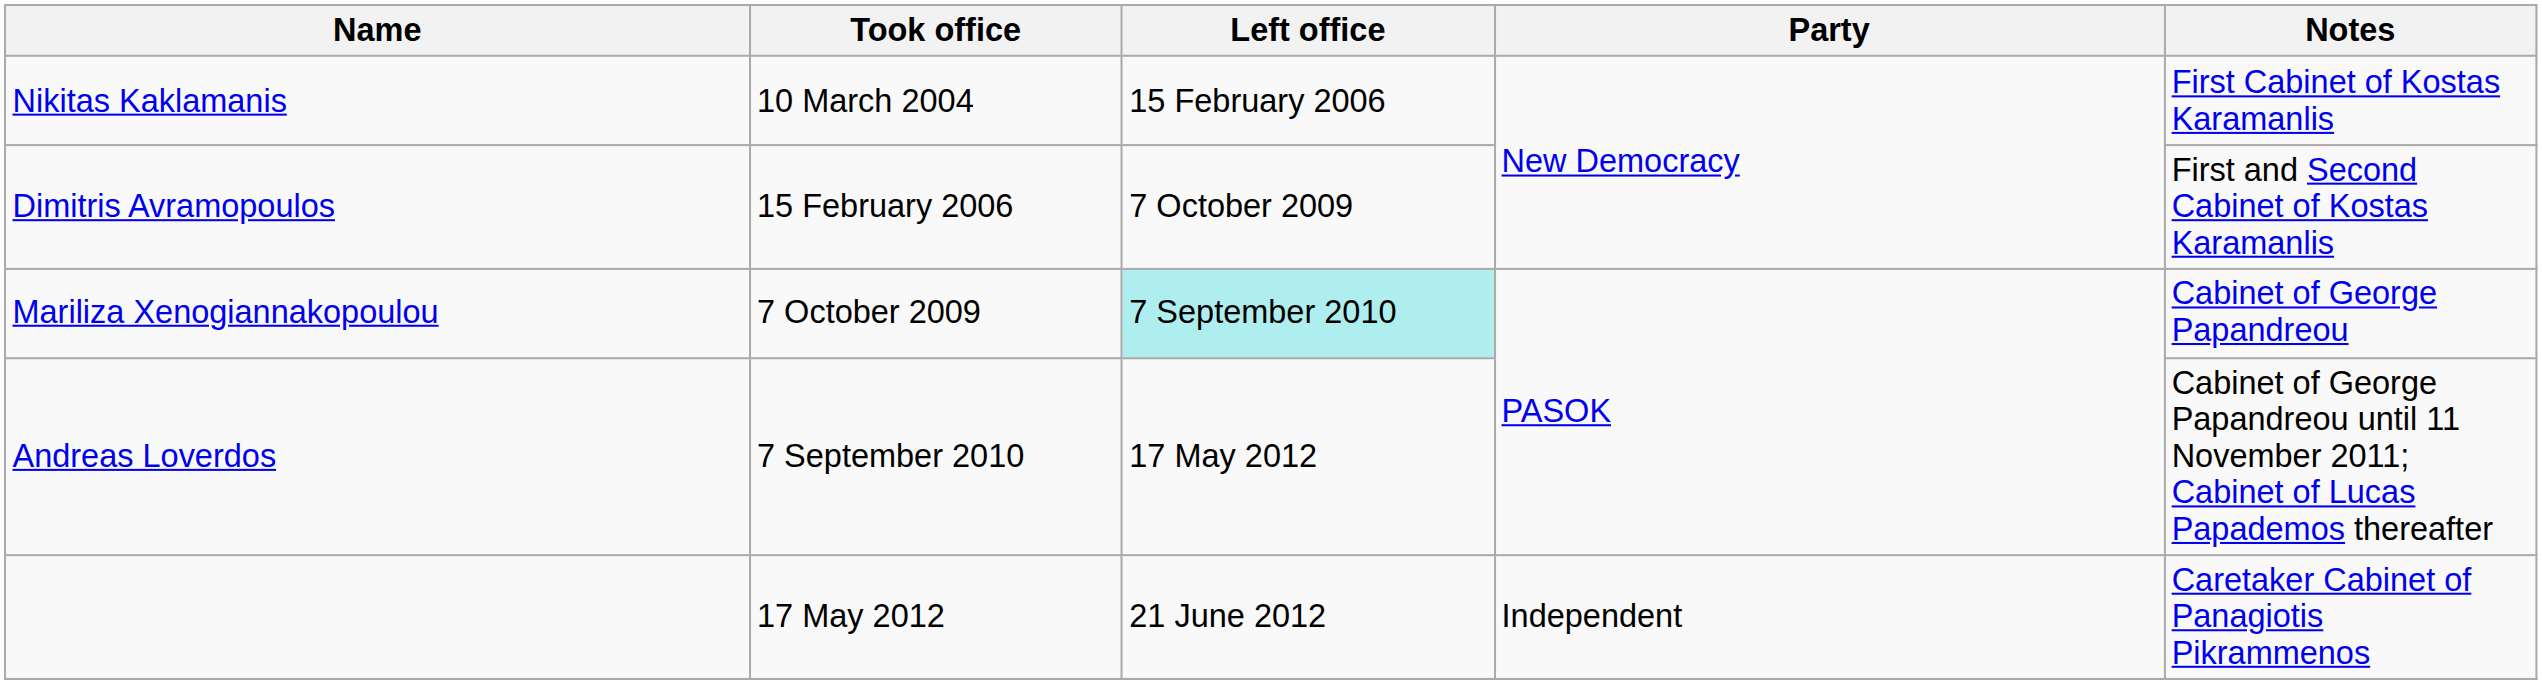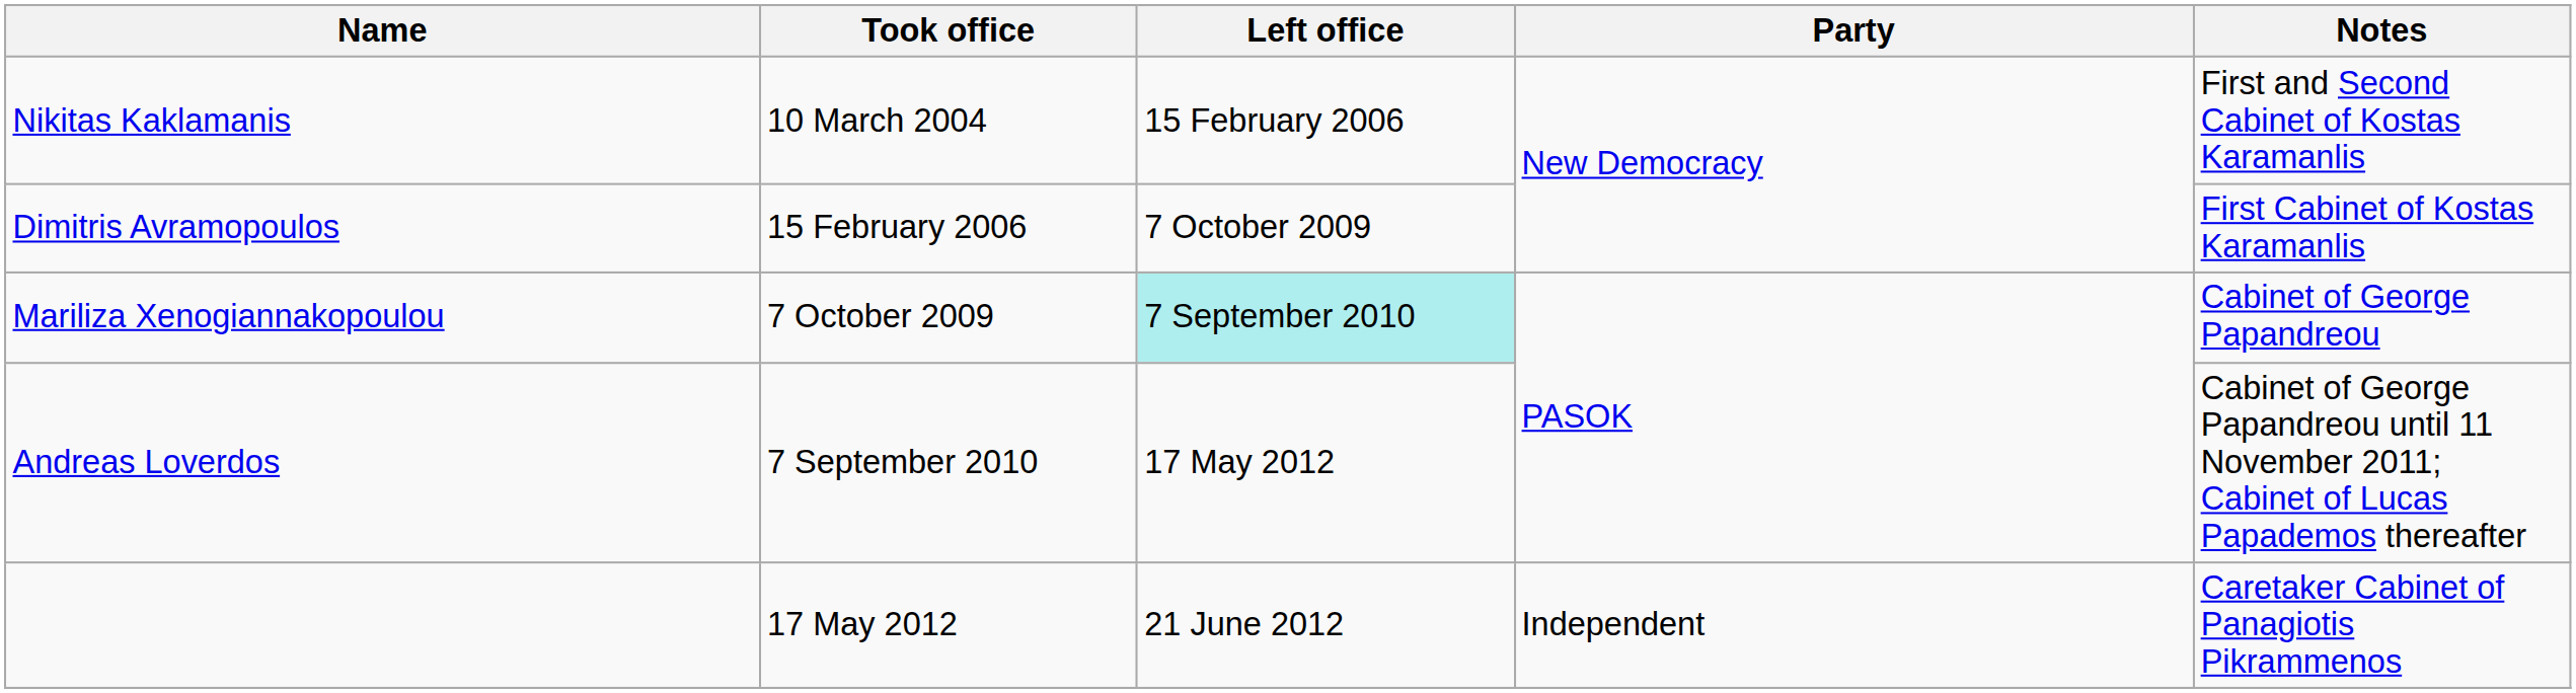Nikitas Kaklamanis | Notes: First Cabinet of Kostas Karamanlis -> First and Second Cabinet of Kostas Karamanlis
Dimitris Avramopoulos | Notes: First and Second Cabinet of Kostas Karamanlis -> First Cabinet of Kostas Karamanlis
